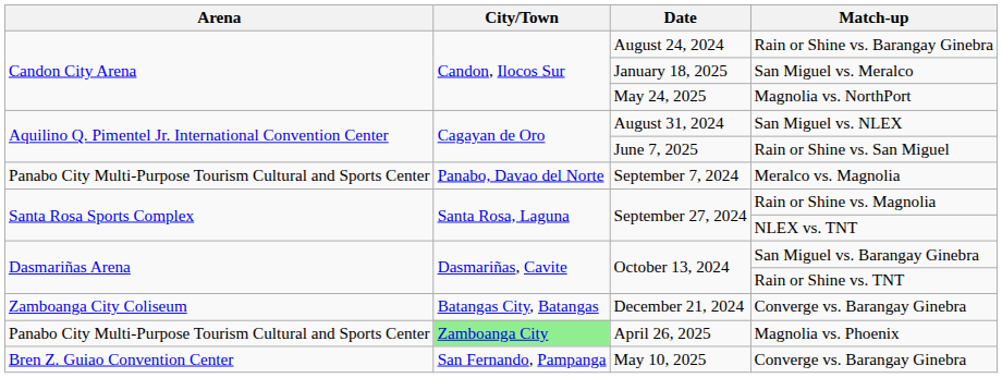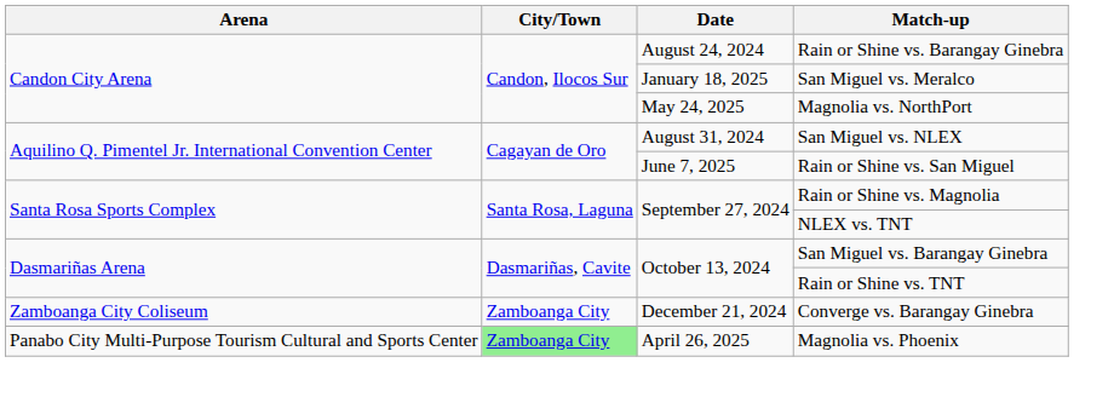- row: Panabo City Multi-Purpose Tourism Cultural and Sports Center | Panabo, Davao del Norte | September 7, 2024 | Meralco vs. Magnolia
December 21, 2024 / Converge vs. Barangay Ginebra | City/Town: Batangas City, Batangas -> Zamboanga City
- row: Bren Z. Guiao Convention Center | San Fernando, Pampanga | May 10, 2025 | Converge vs. Barangay Ginebra
